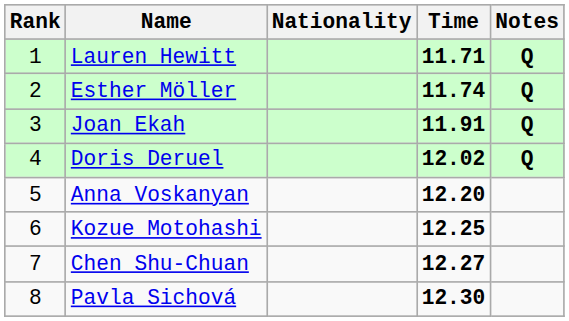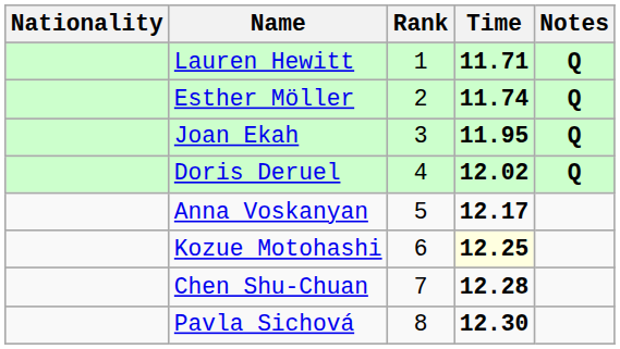columns swapped: Rank <-> Nationality
Joan Ekah | Time: 11.91 -> 11.95
Anna Voskanyan | Time: 12.20 -> 12.17
Kozue Motohashi | Time: no background -> lightyellow background
Chen Shu-Chuan | Time: 12.27 -> 12.28
